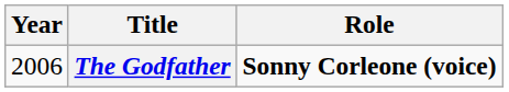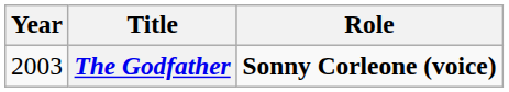The Godfather | Year: 2006 -> 2003
